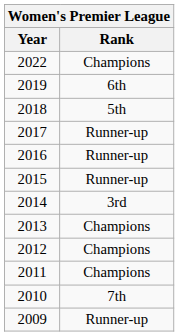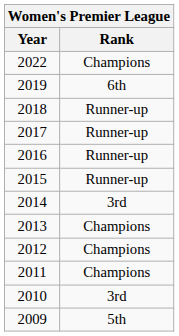2018 | Rank: 5th -> Runner-up
2010 | Rank: 7th -> 3rd
2009 | Rank: Runner-up -> 5th
